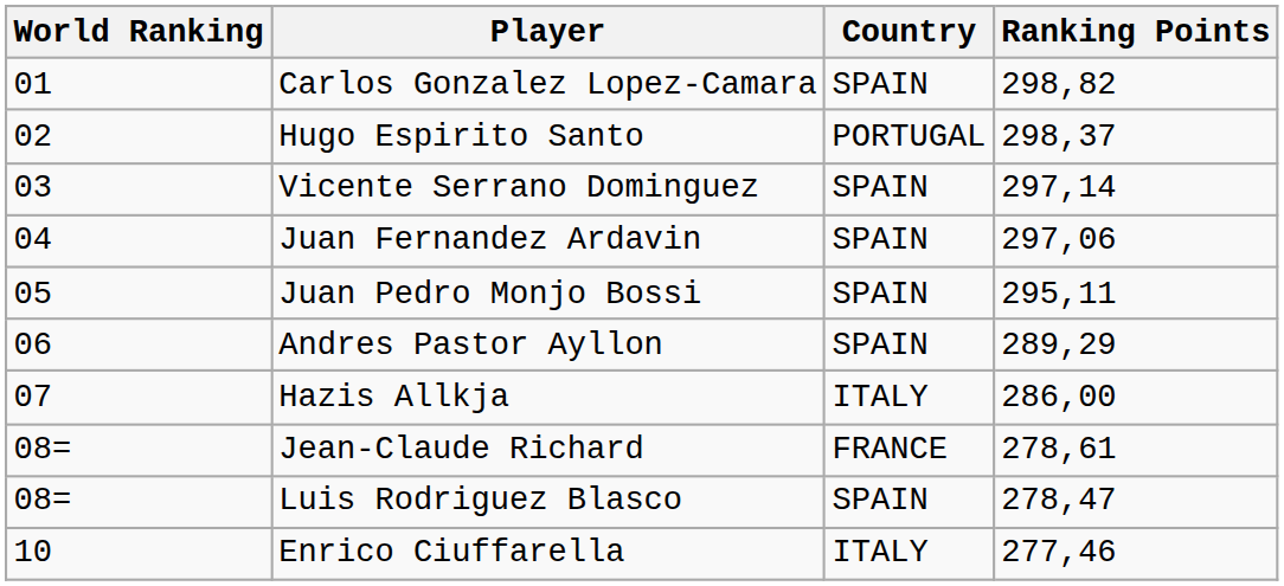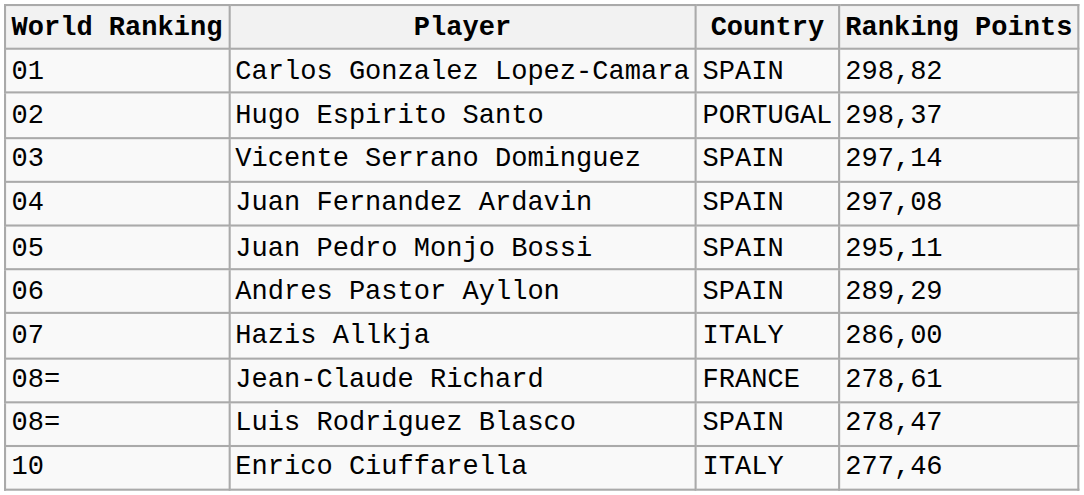Juan Fernandez Ardavin | Ranking Points: 297,06 -> 297,08
